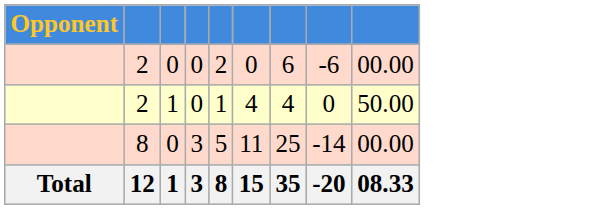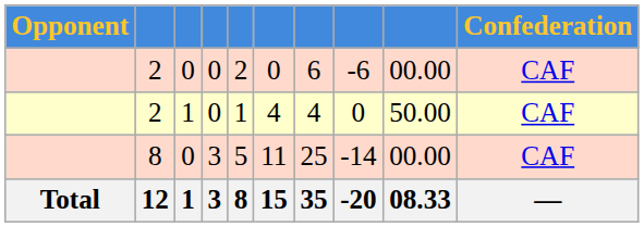+ column: Confederation | CAF | CAF | CAF | —
